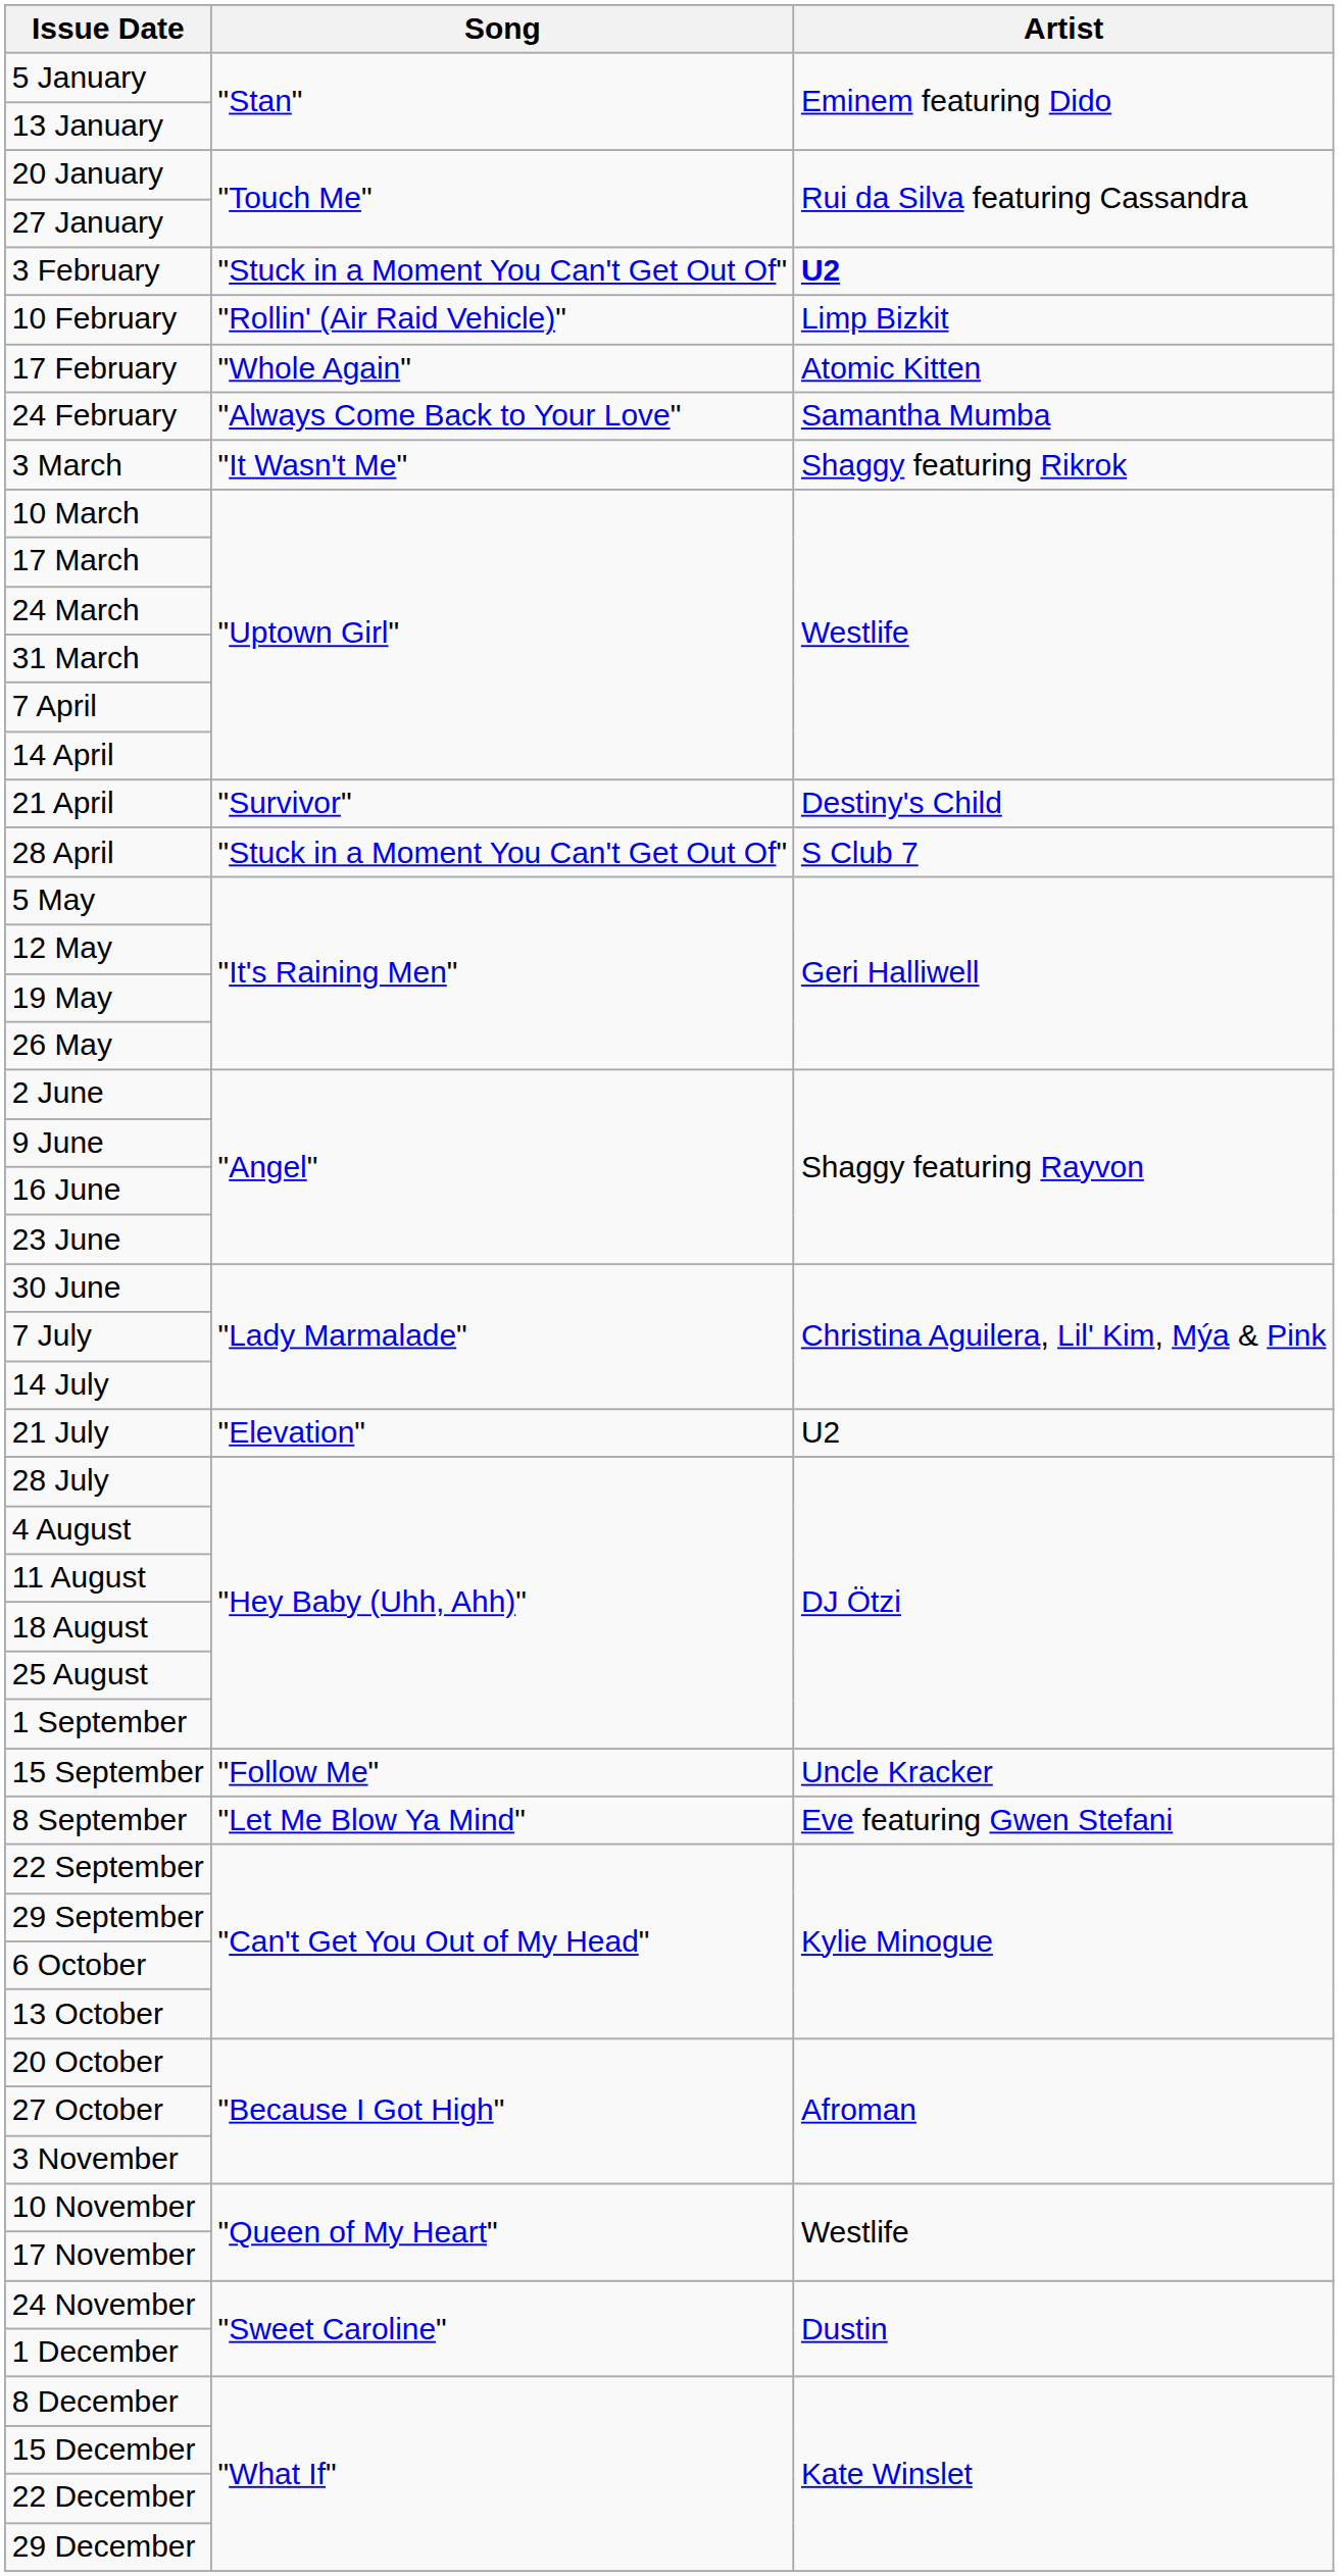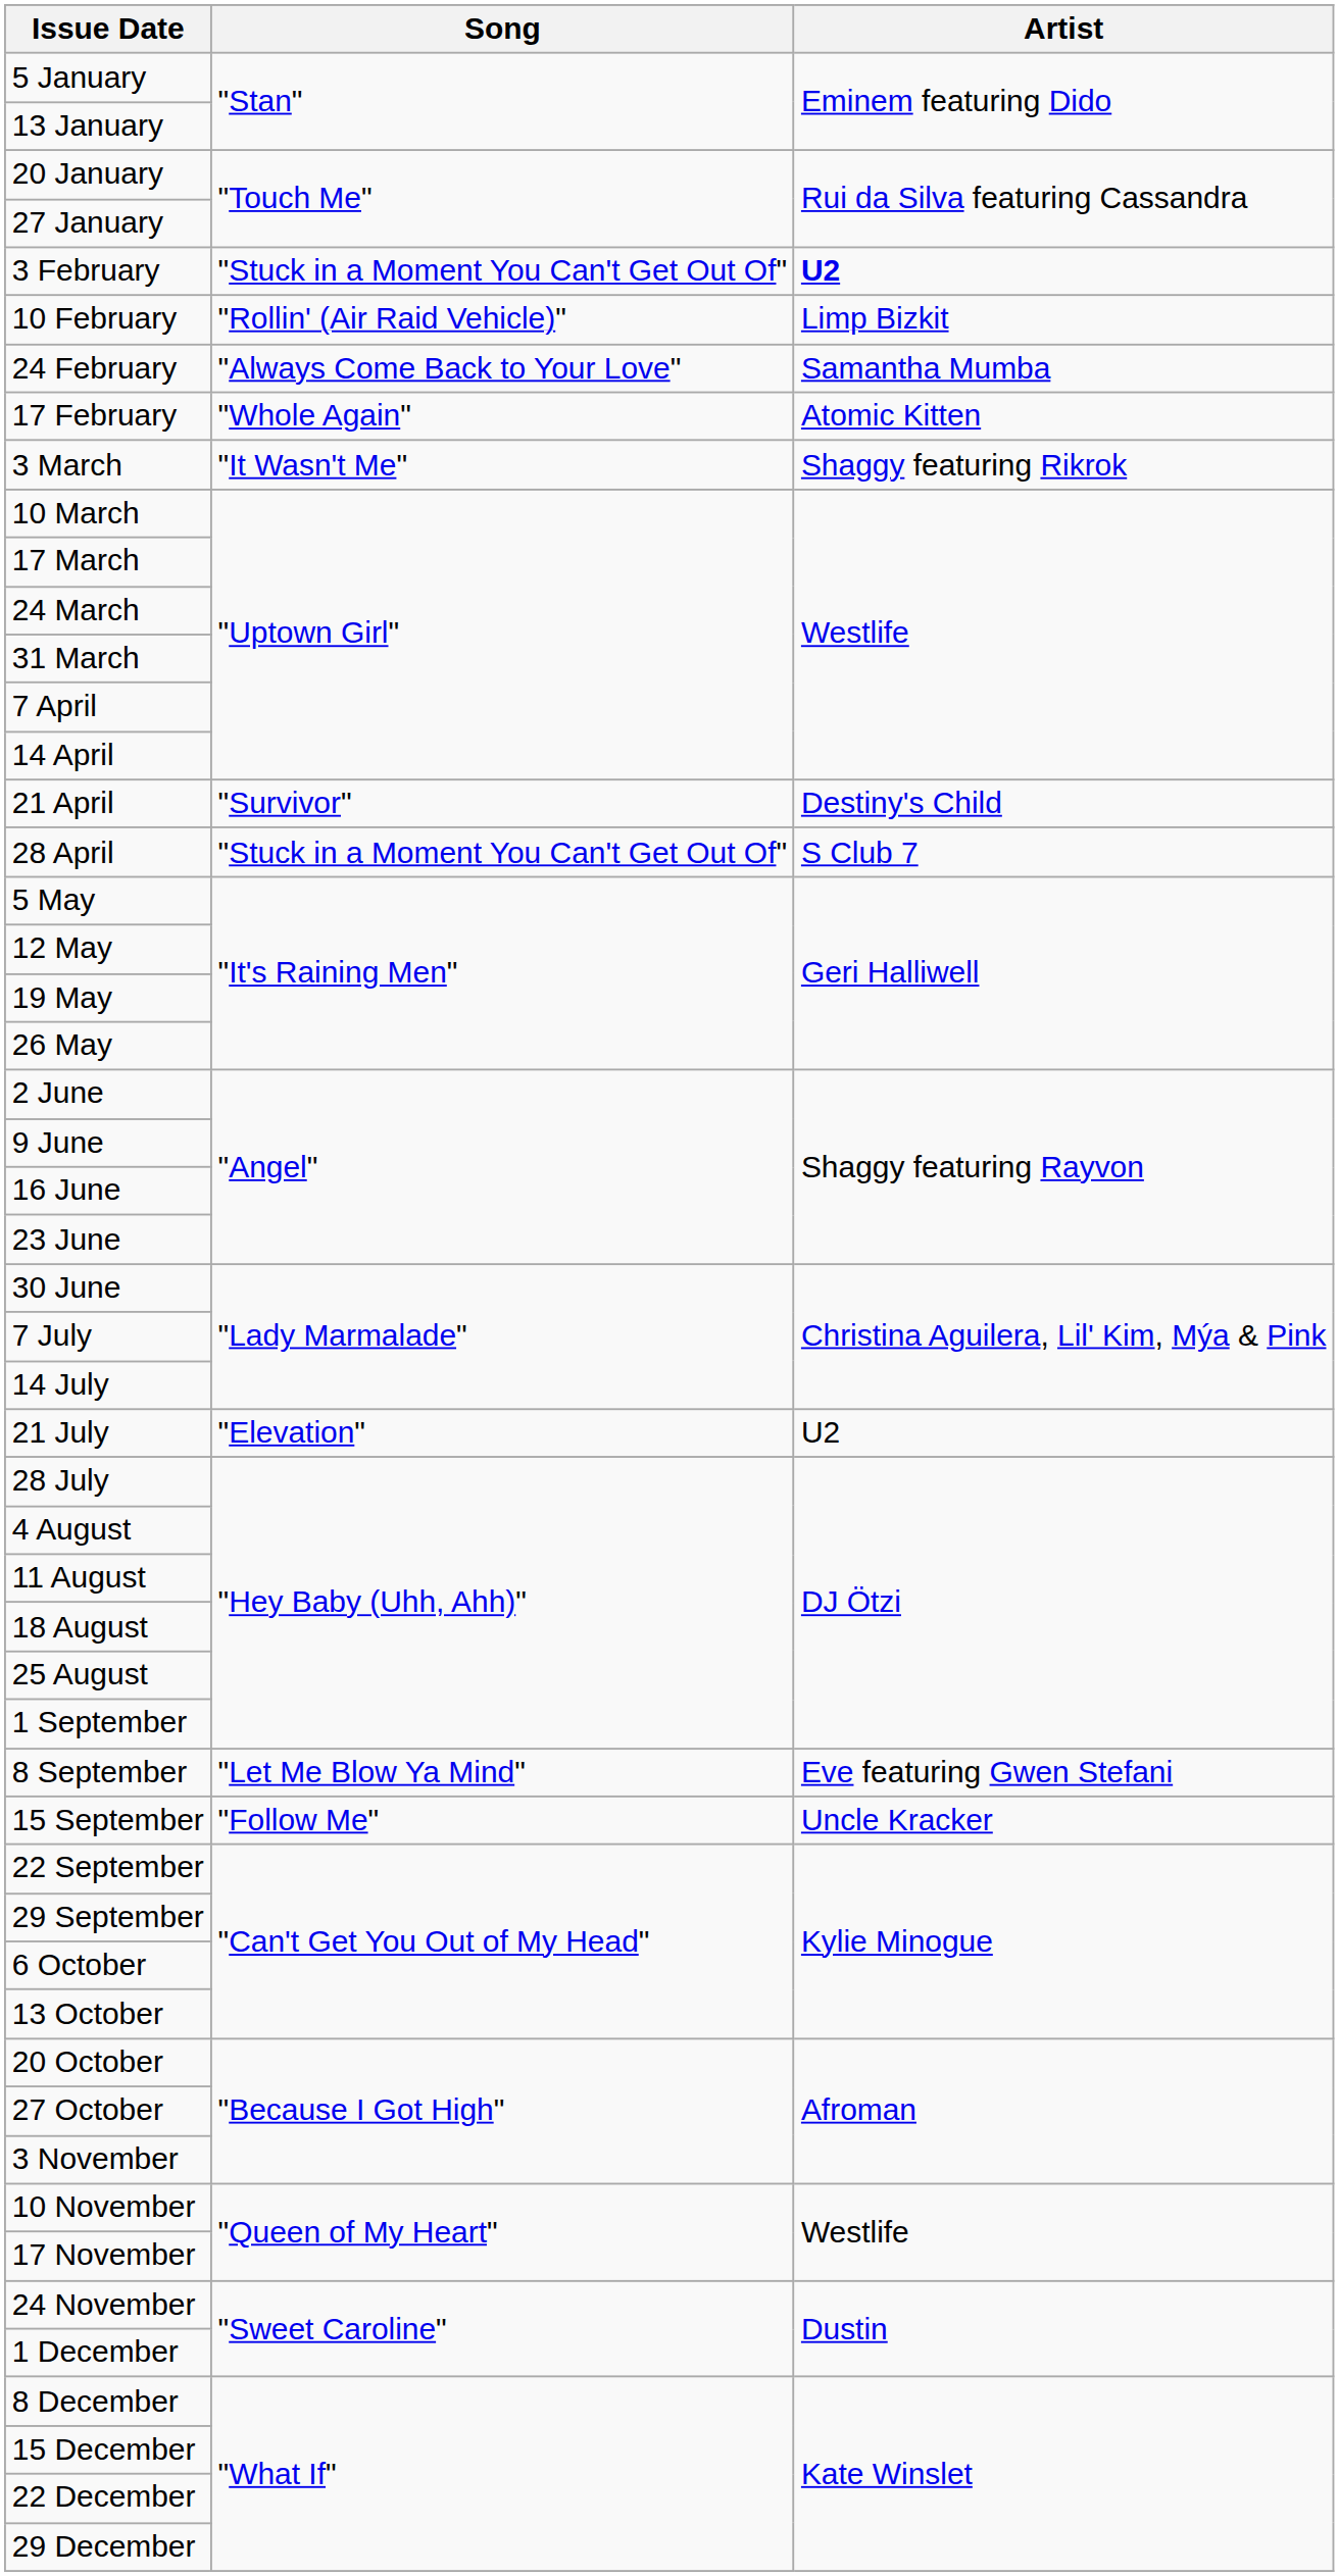rows swapped: 17 February <-> 24 February
rows swapped: 8 September <-> 15 September
